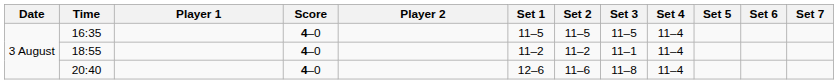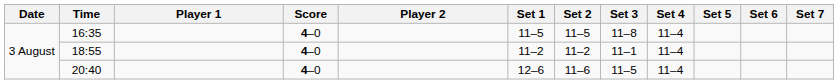16:35 | Set 3: 11–5 -> 11–8
20:40 | Set 3: 11–8 -> 11–5
